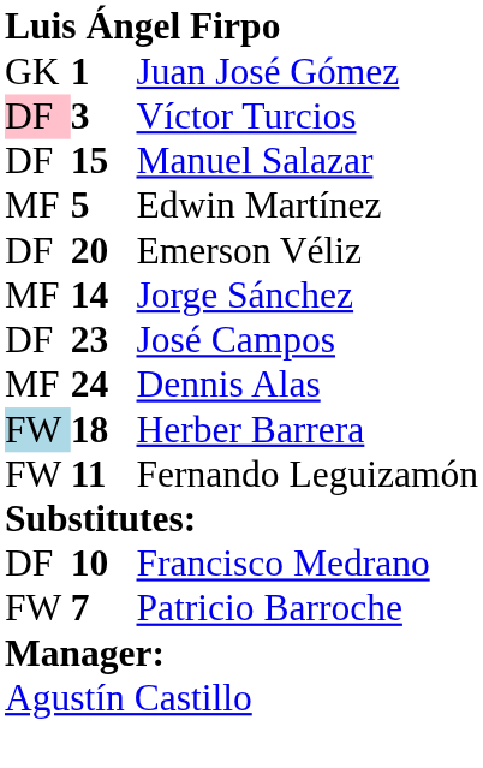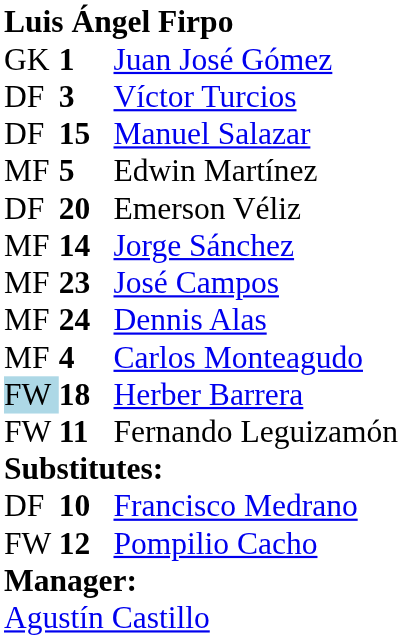Víctor Turcios | column 1: pink background -> no background
José Campos | column 1: DF -> MF
+ row: MF | 4 | Carlos Monteagudo
- row: FW | 7 | Patricio Barroche
+ row: FW | 12 | Pompilio Cacho
